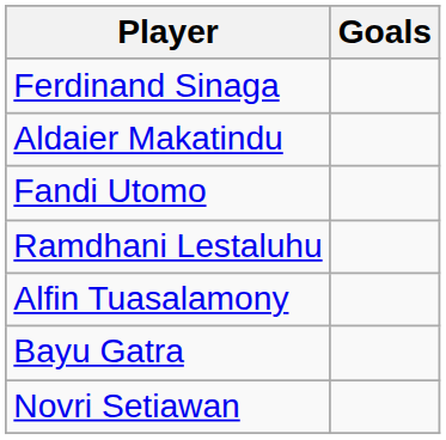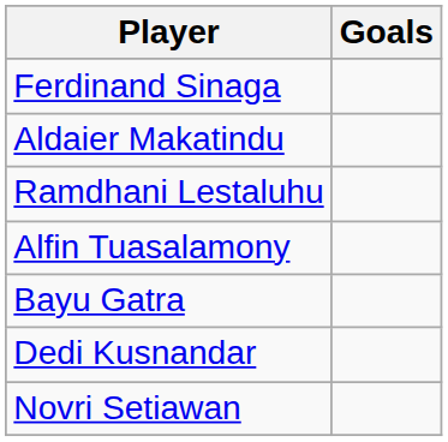- row: Fandi Utomo
+ row: Dedi Kusnandar
